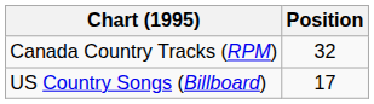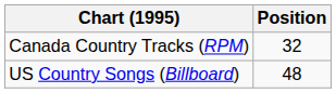US Country Songs (Billboard) | Position: 17 -> 48
